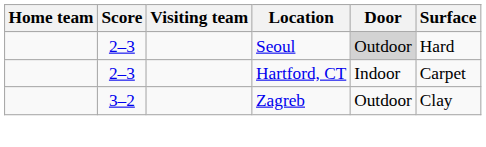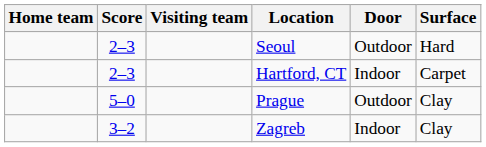Seoul | Door: lightgrey background -> no background
+ row: 5–0 | Prague | Outdoor | Clay
Zagreb | Door: Outdoor -> Indoor
